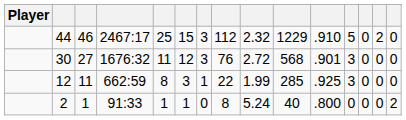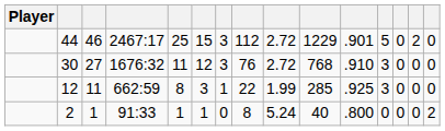44 | column 9: 2.32 -> 2.72
44 | column 11: .910 -> .901
30 | column 10: 568 -> 768
30 | column 11: .901 -> .910
